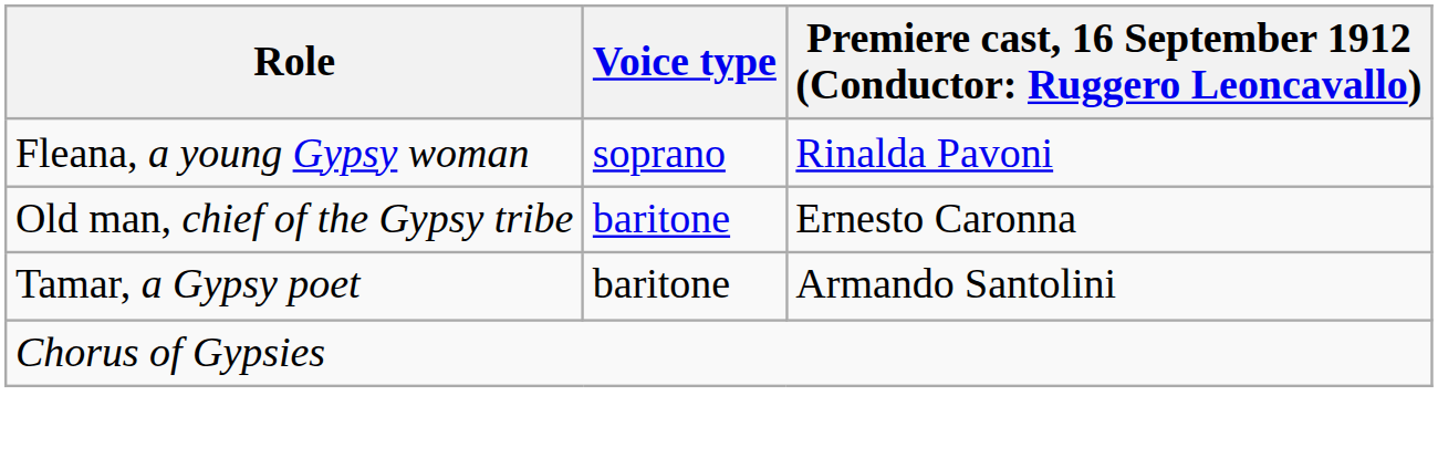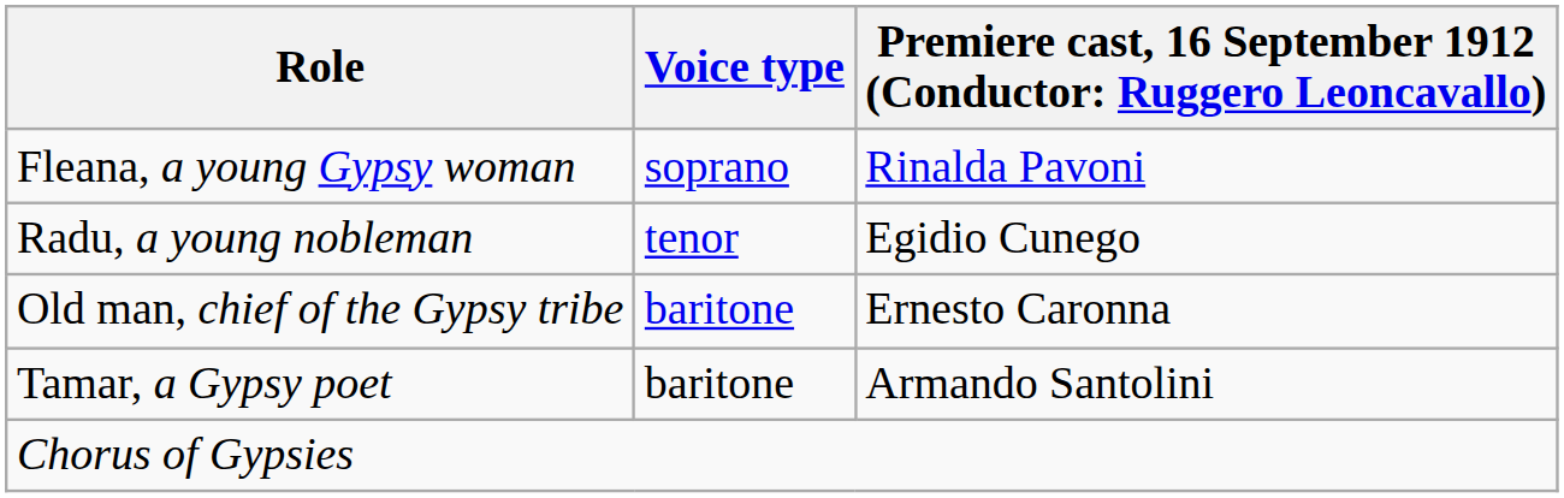+ row: Radu, a young nobleman | tenor | Egidio Cunego
